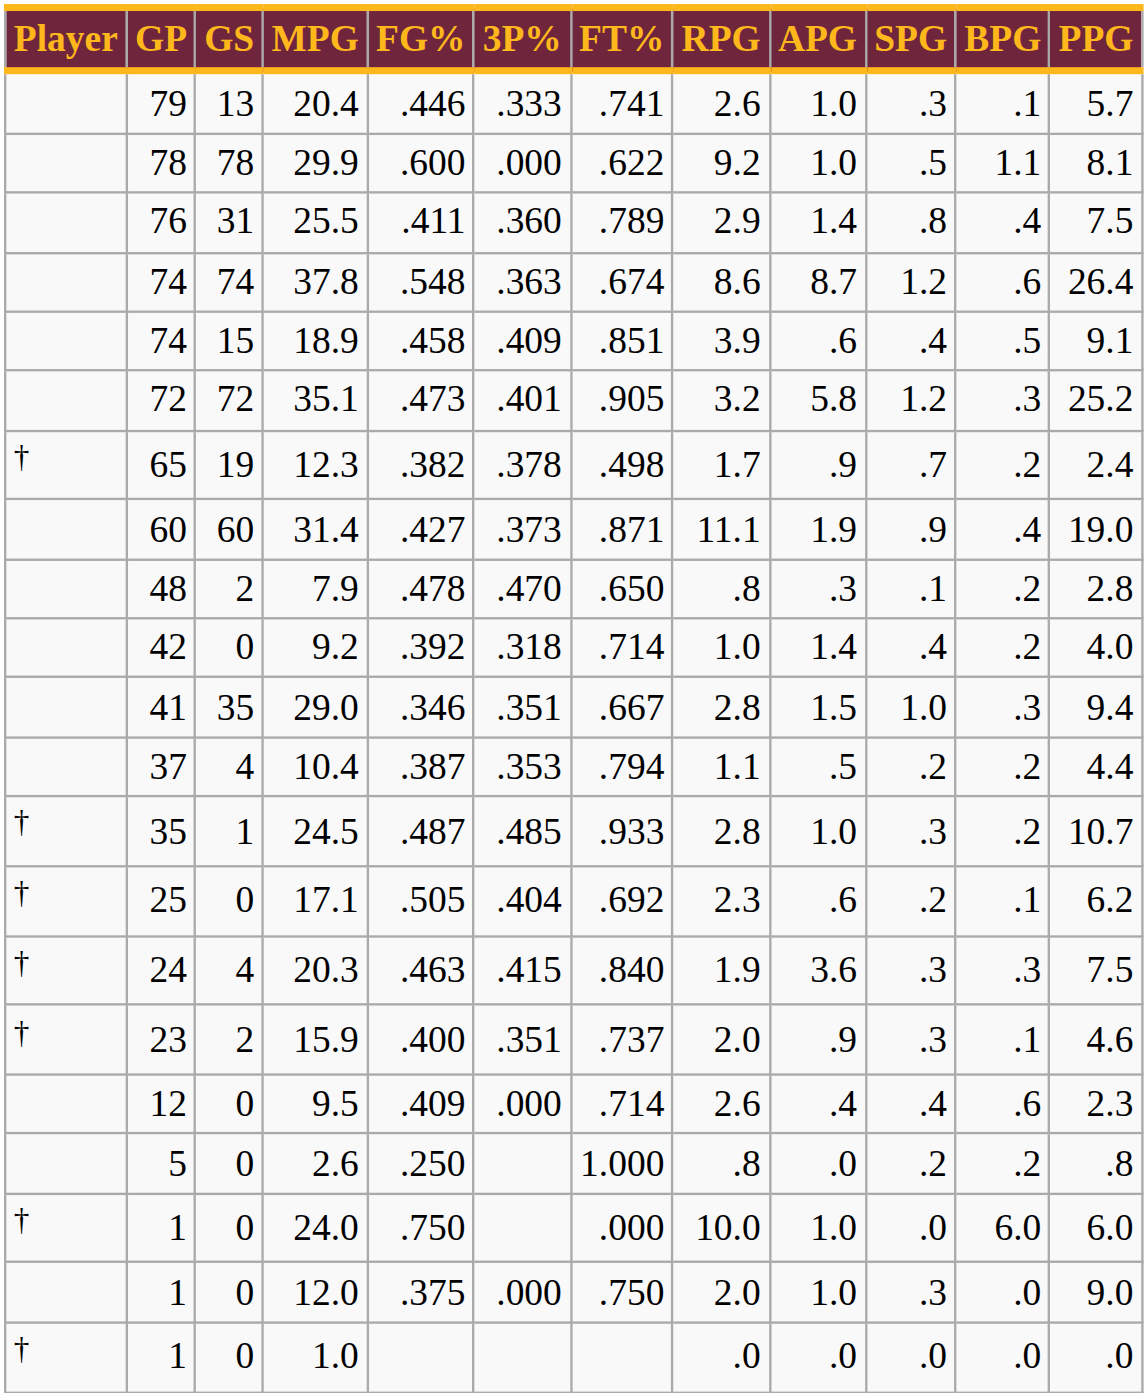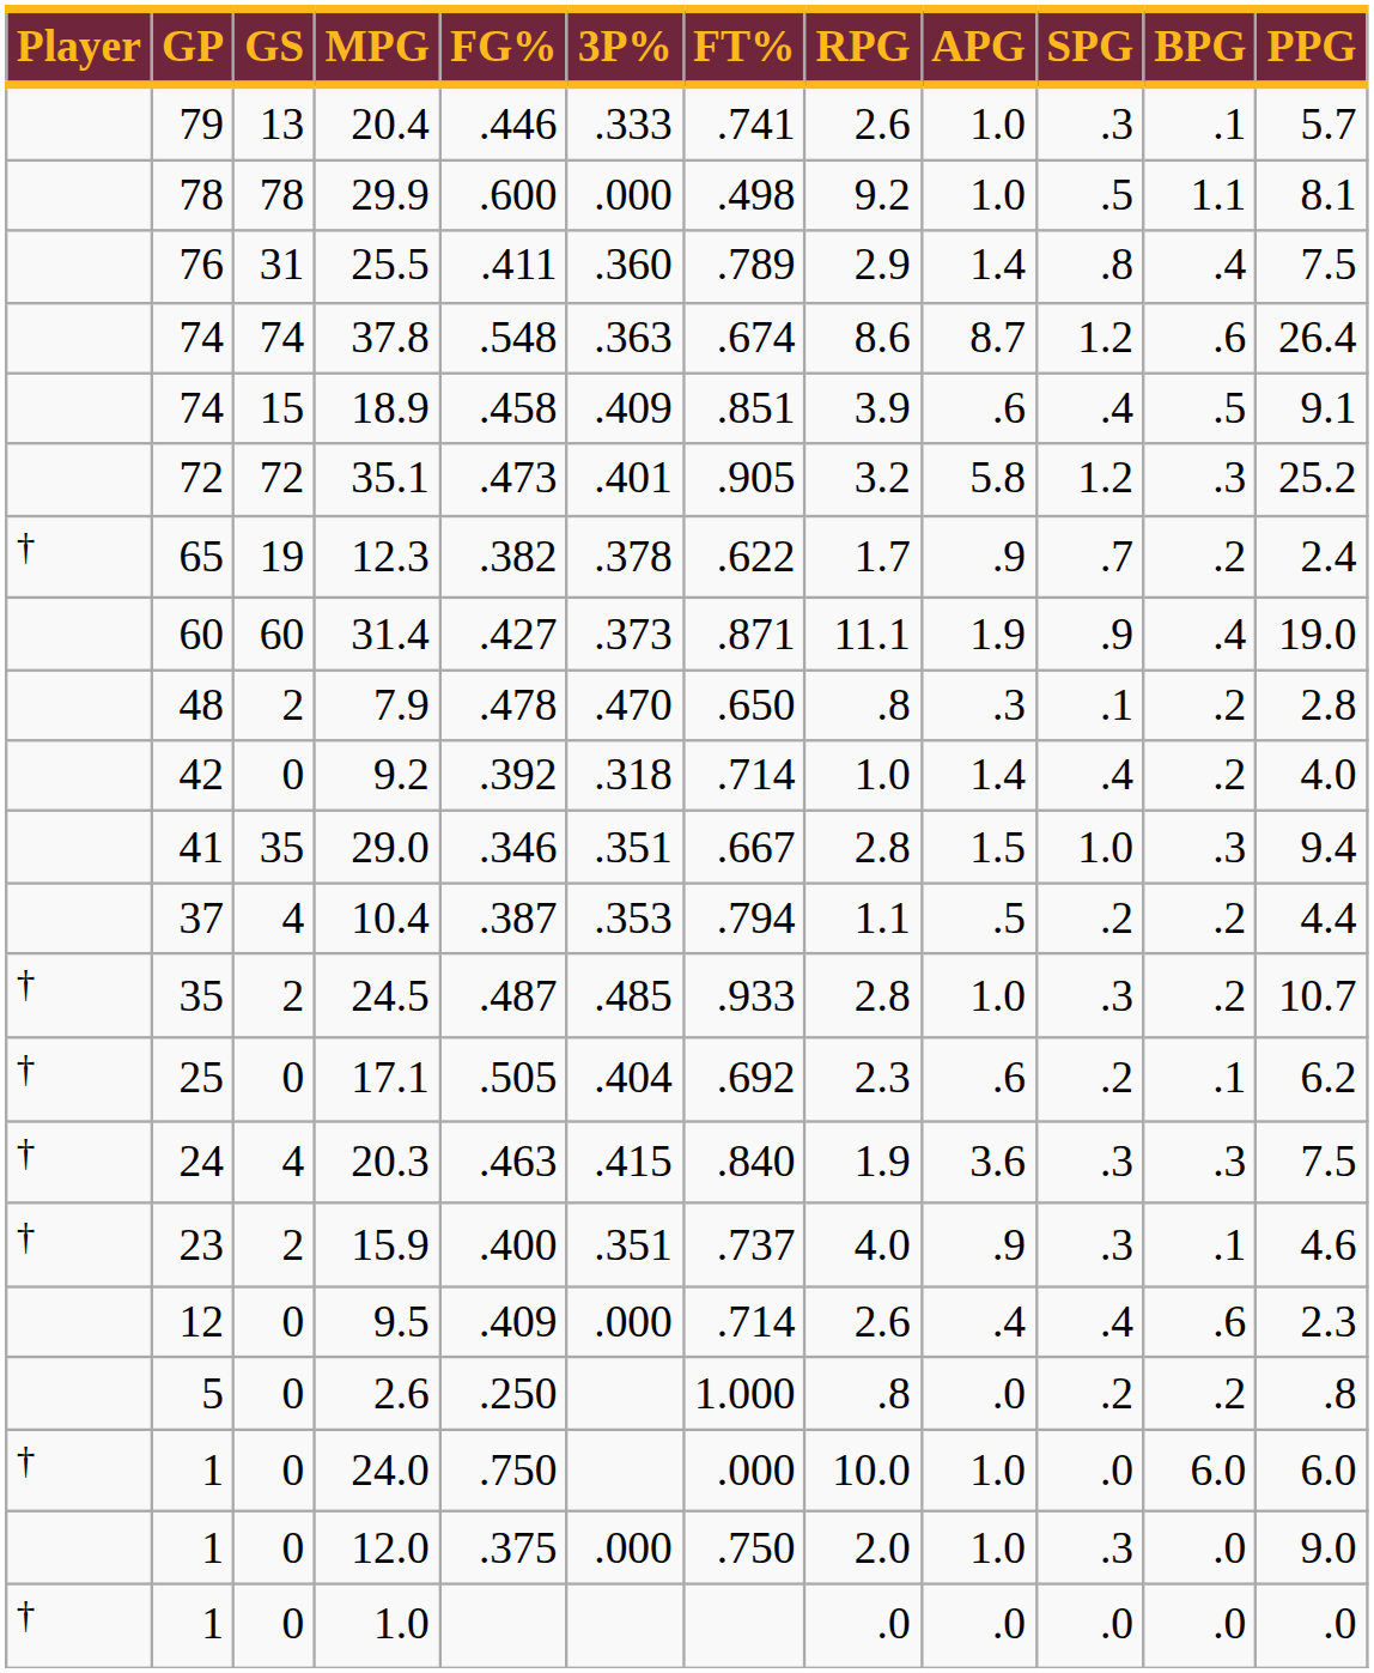29.9 | FT%: .622 -> .498
12.3 | FT%: .498 -> .622
24.5 | GS: 1 -> 2
15.9 | RPG: 2.0 -> 4.0
